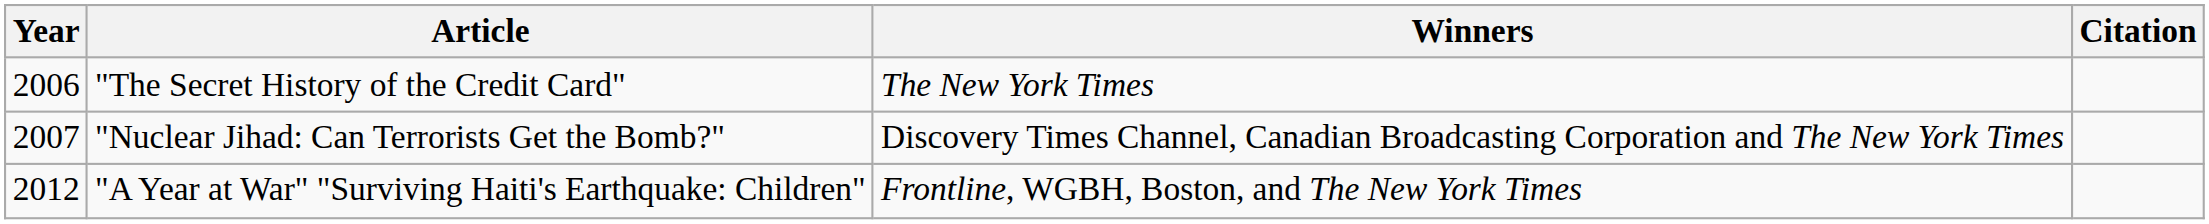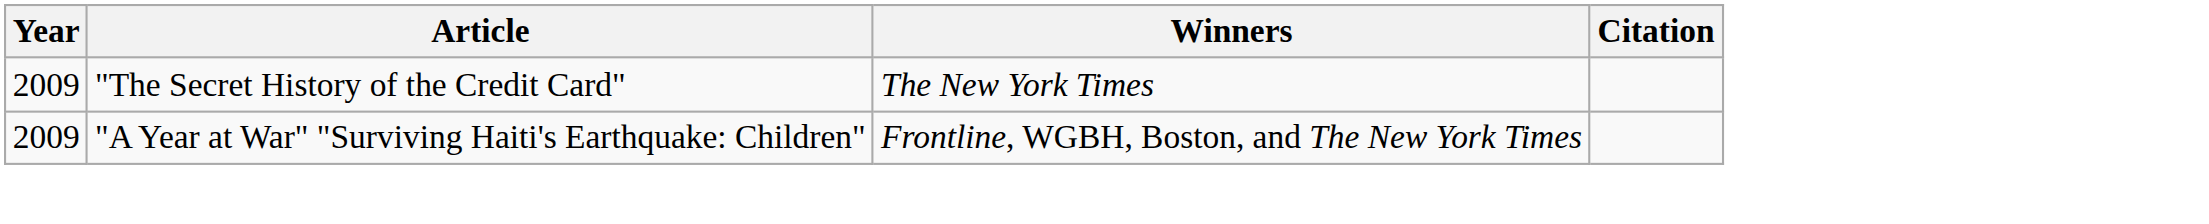"The Secret History of the Credit Card" | Year: 2006 -> 2009
- row: 2007 | "Nuclear Jihad: Can Terrorists Get the Bomb?" | Discovery Times Channel, Canadian Broadcasting Corporation and The New York Times
"A Year at War" "Surviving Haiti's Earthquake: Children" | Year: 2012 -> 2009
